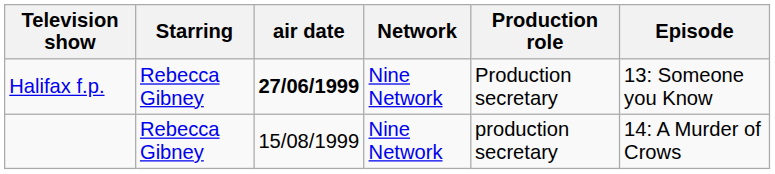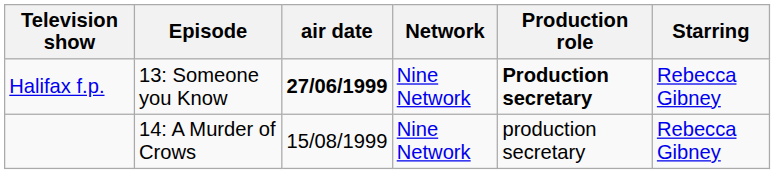columns swapped: Episode <-> Starring
Halifax f.p. | Production role: normal -> bold
